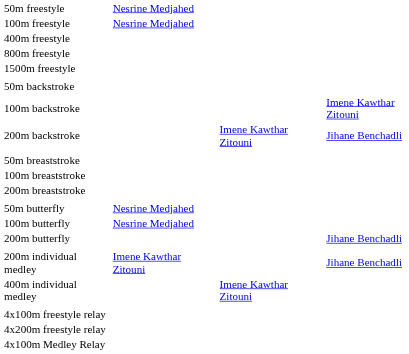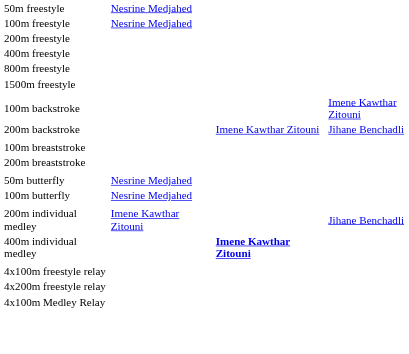+ row: 200m freestyle
- row: 50m backstroke
- row: 50m breaststroke
- row: 200m butterfly | Jihane Benchadli
400m individual medley | column 4: normal -> bold
